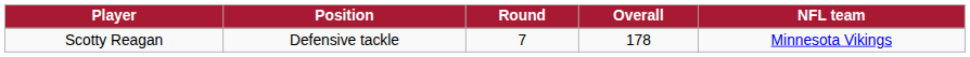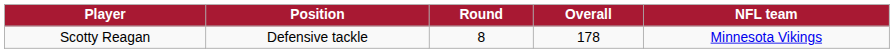Scotty Reagan | Round: 7 -> 8
